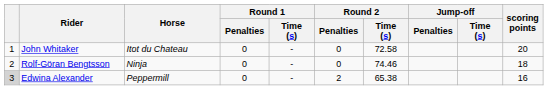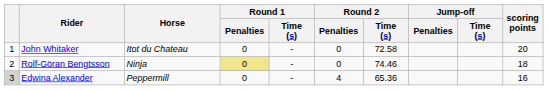Rolf-Göran Bengtsson | Round 1 / Penalties: no background -> khaki background
Edwina Alexander | Round 2 / Penalties: 2 -> 4
Edwina Alexander | Round 2 / Time (s): 65.38 -> 65.36
